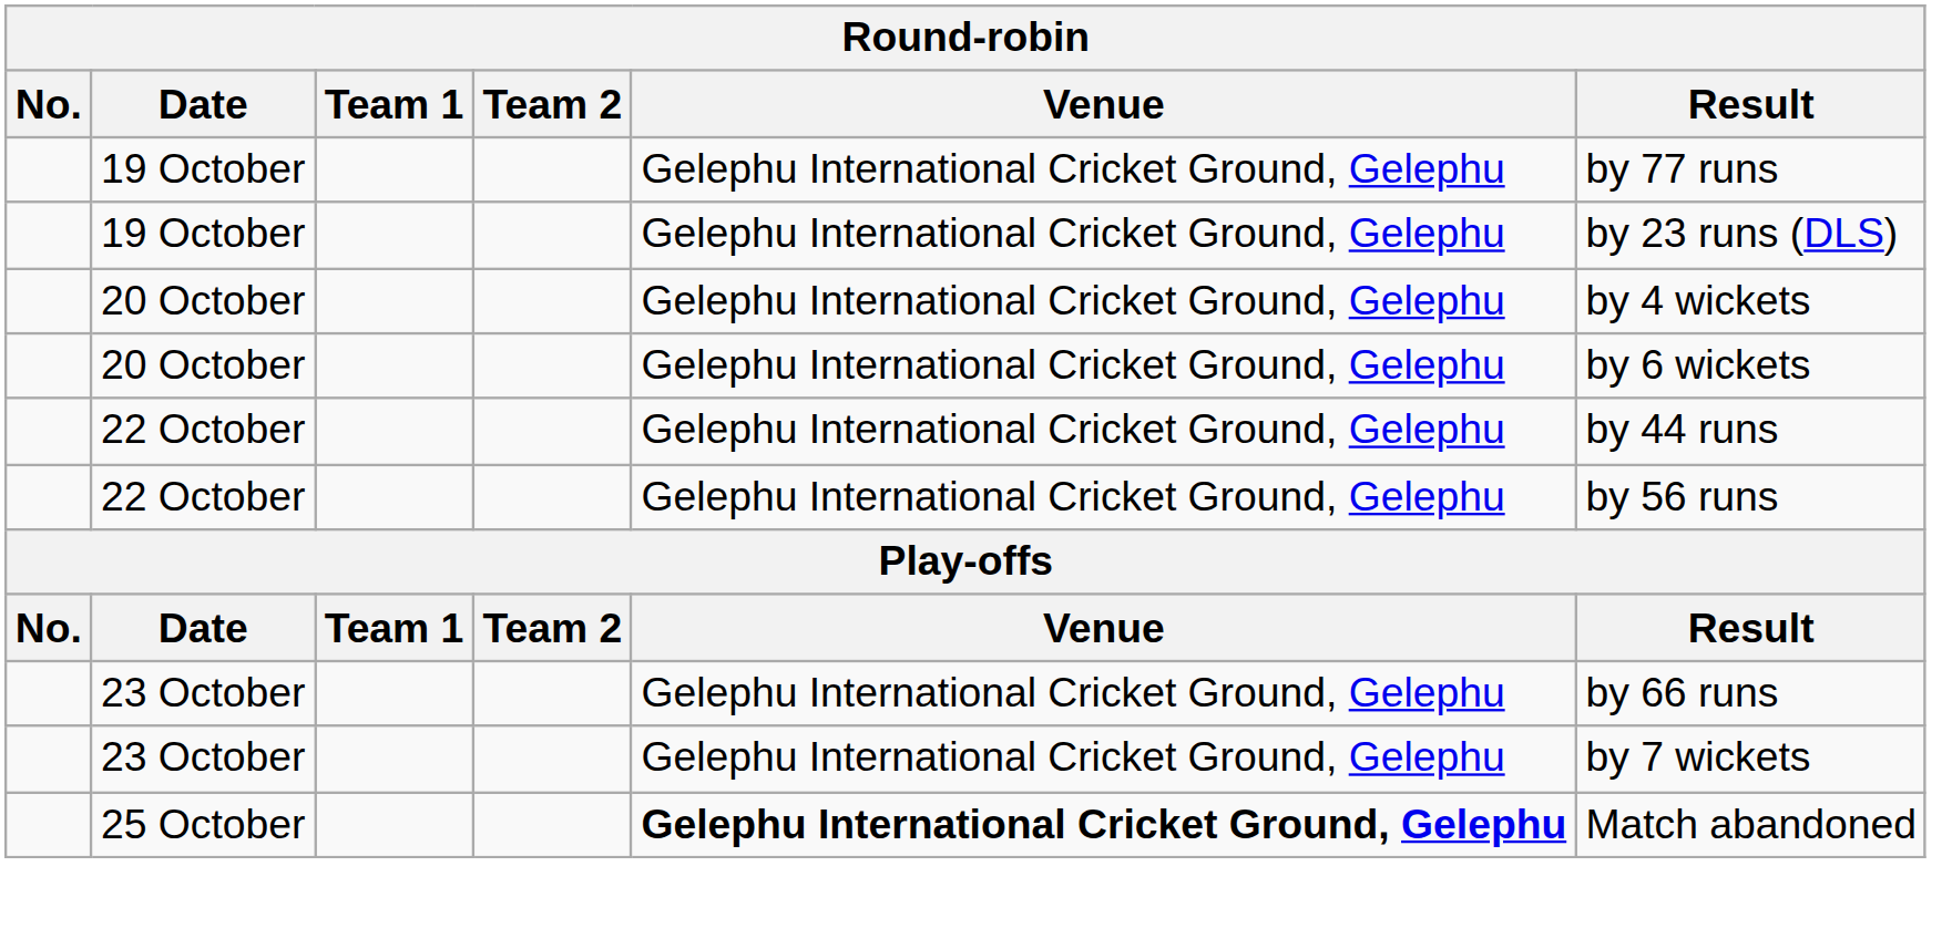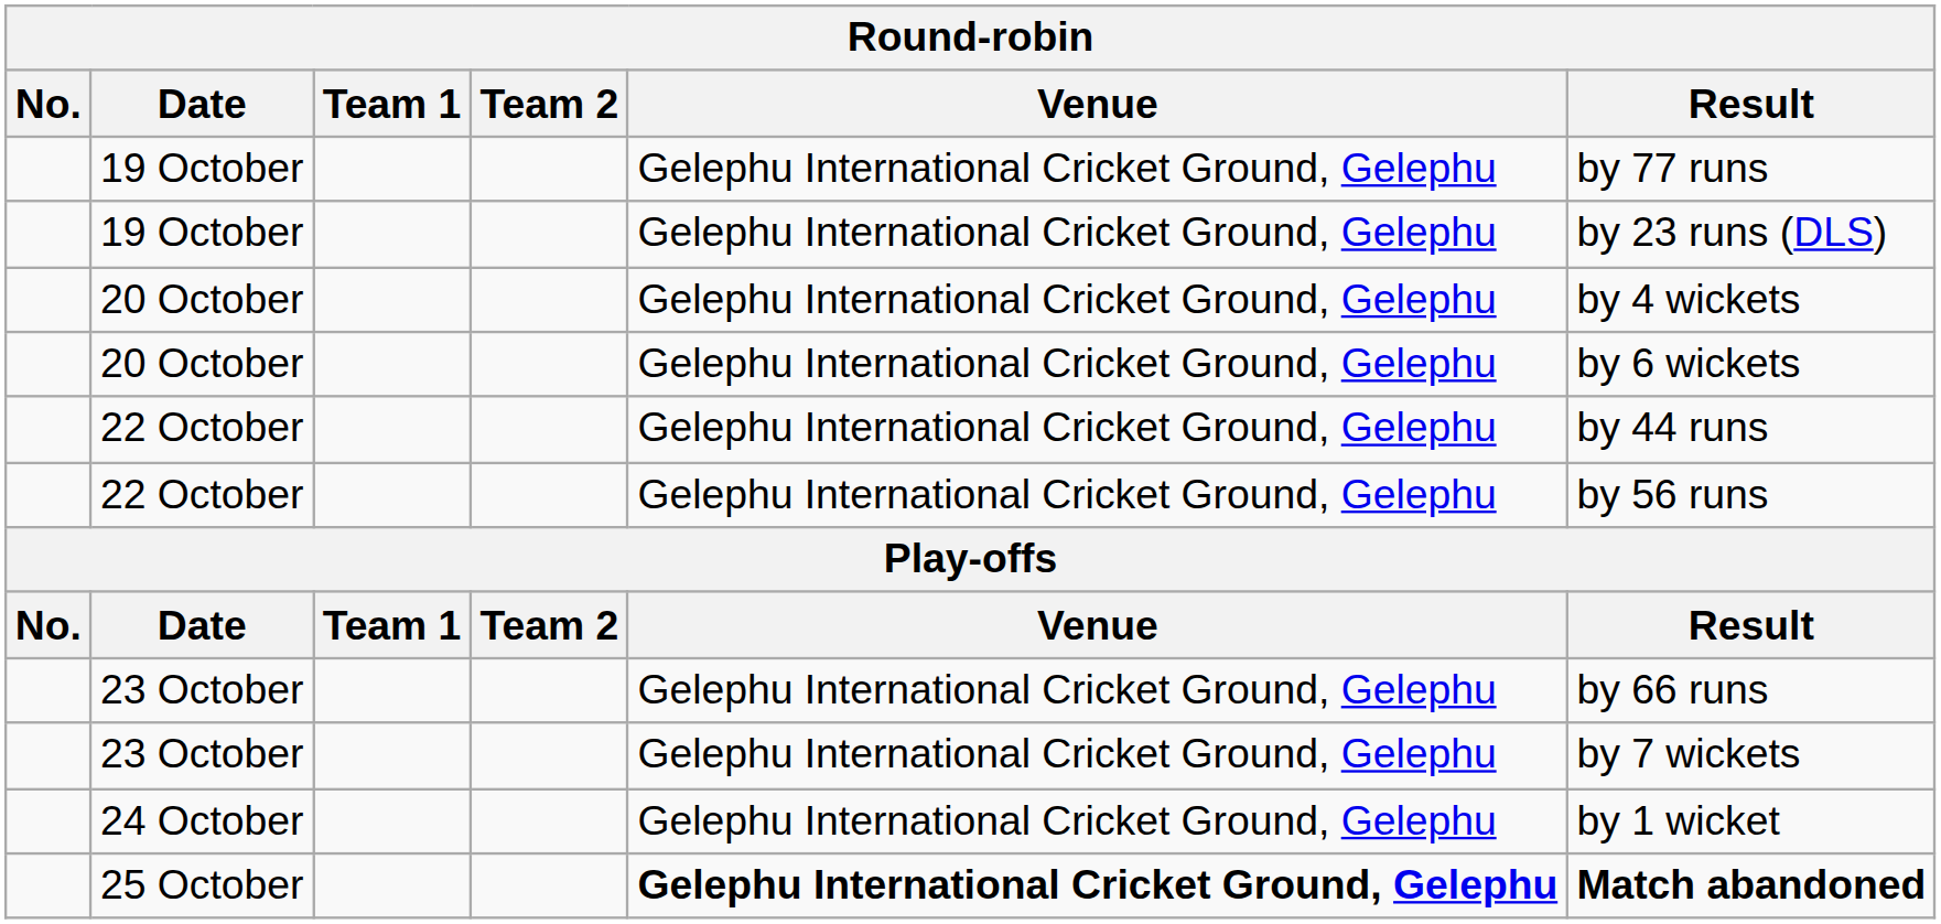+ row: 24 October | Gelephu International Cricket Ground, Gelephu | by 1 wicket
25 October | Result: normal -> bold
